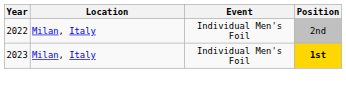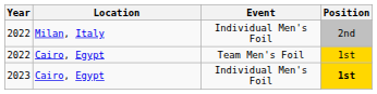+ row: 2022 | Cairo, Egypt | Team Men's Foil | 1st
2023 | Location: Milan, Italy -> Cairo, Egypt
